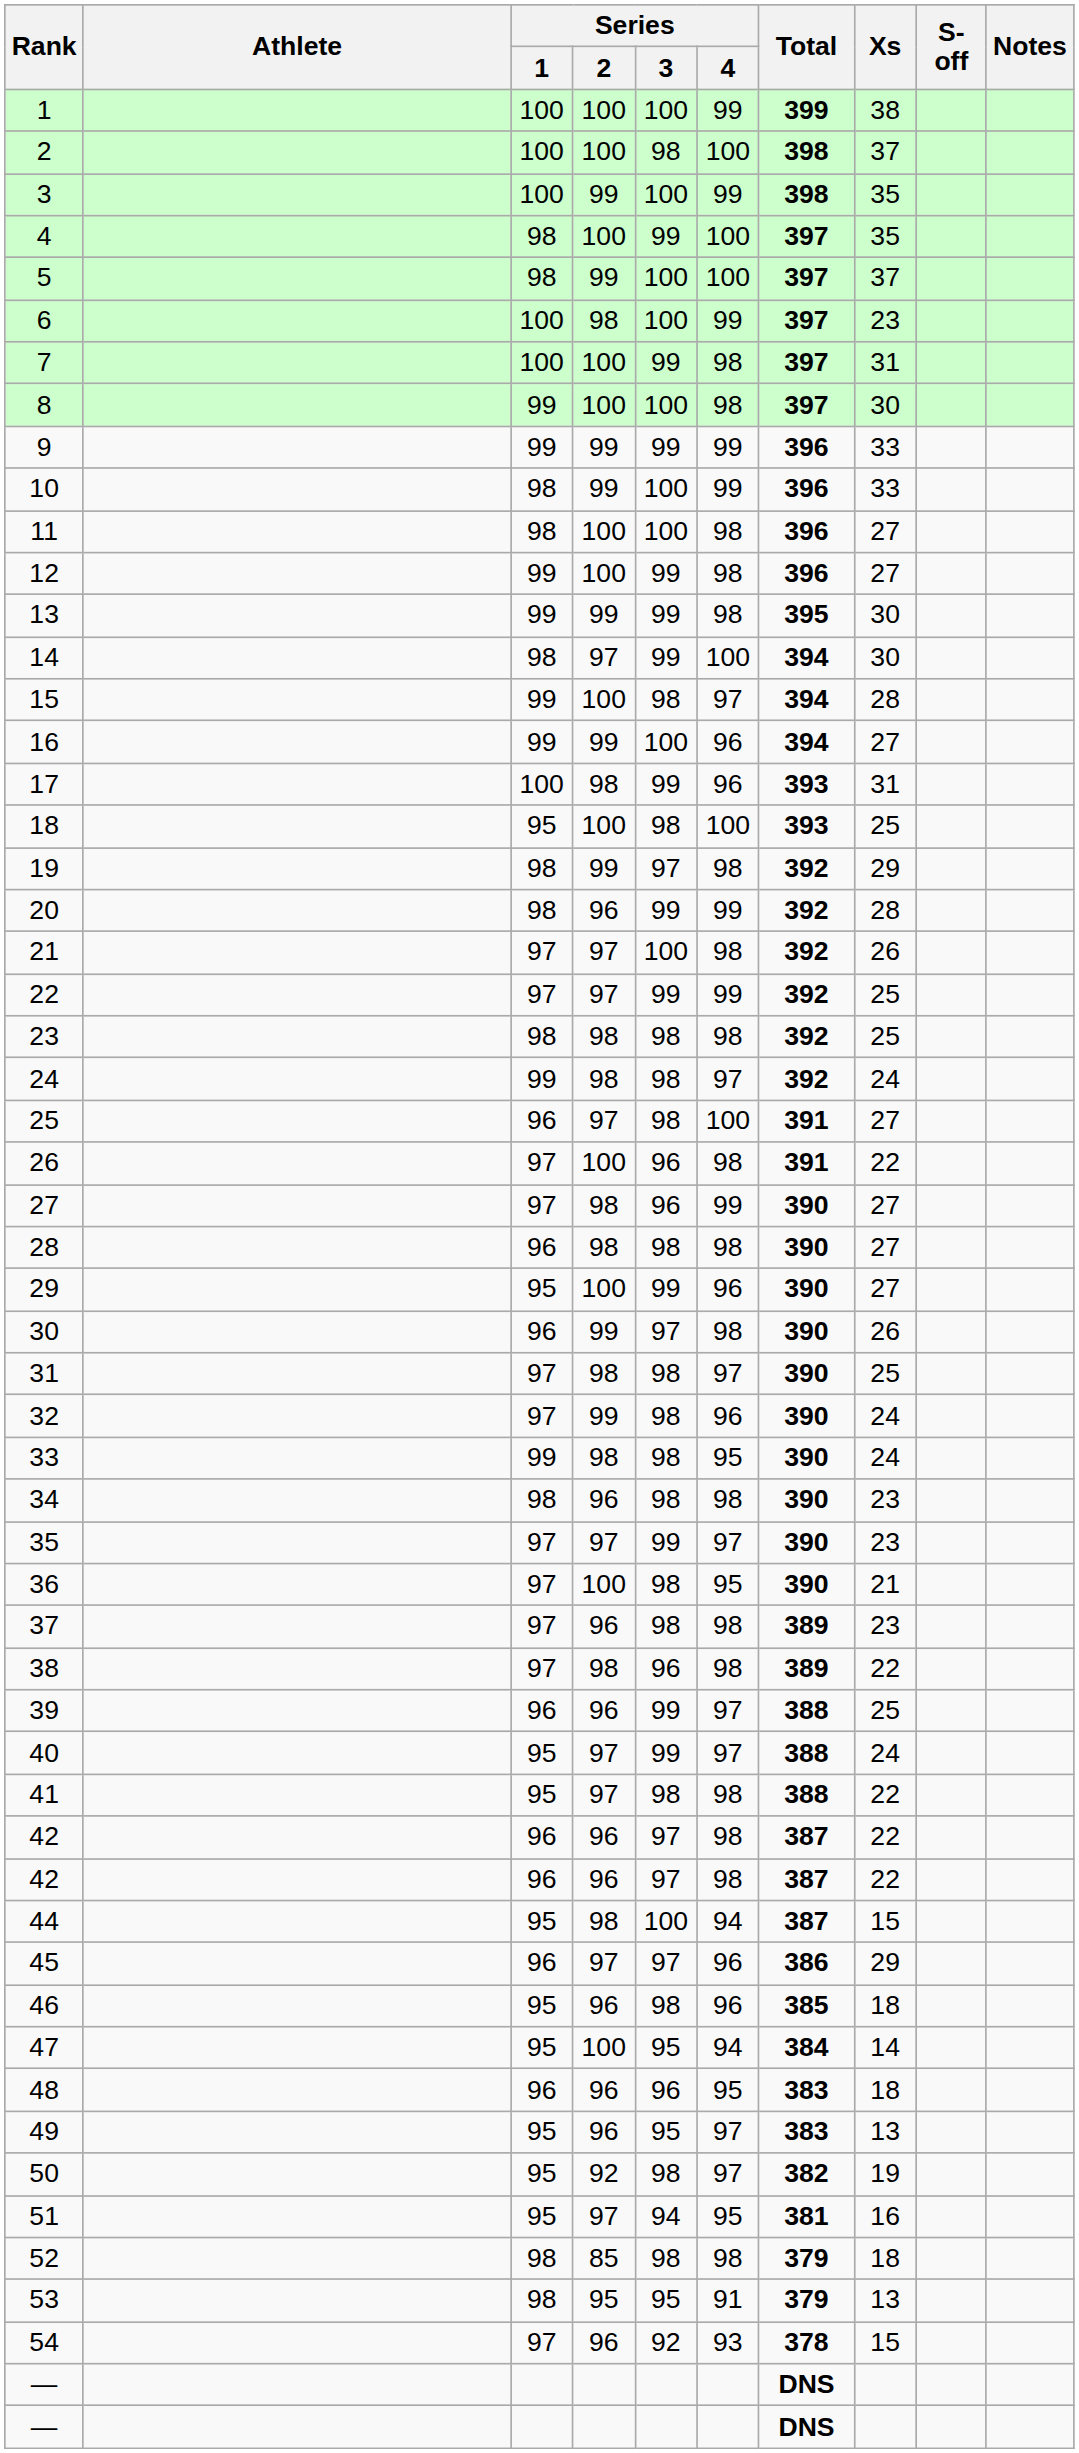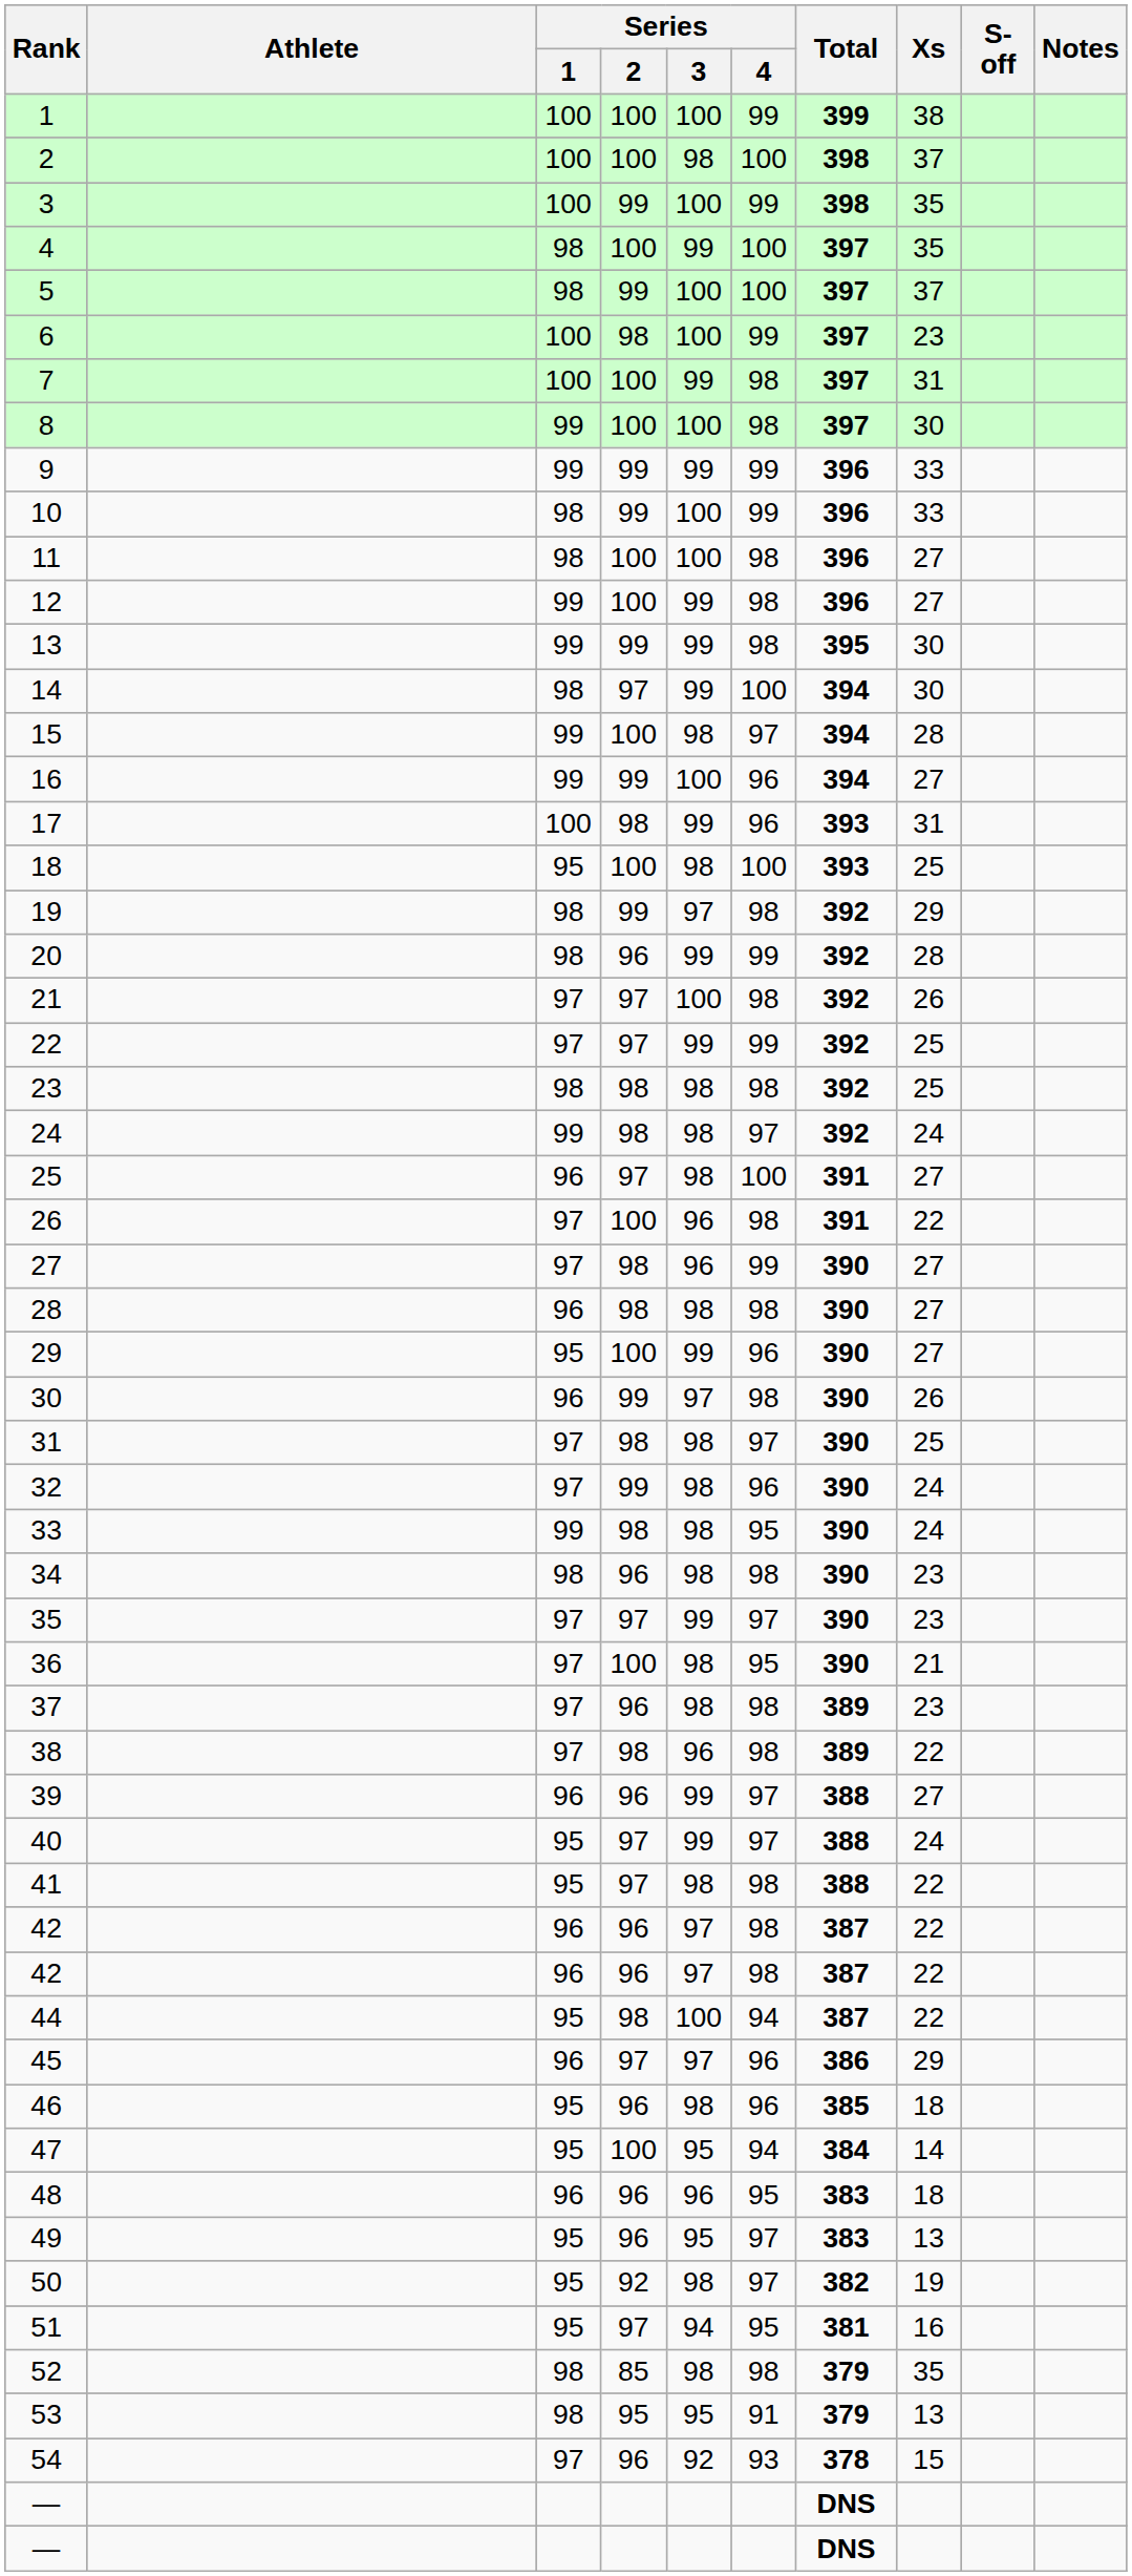39 | Xs: 25 -> 27
44 | Xs: 15 -> 22
52 | Xs: 18 -> 35
